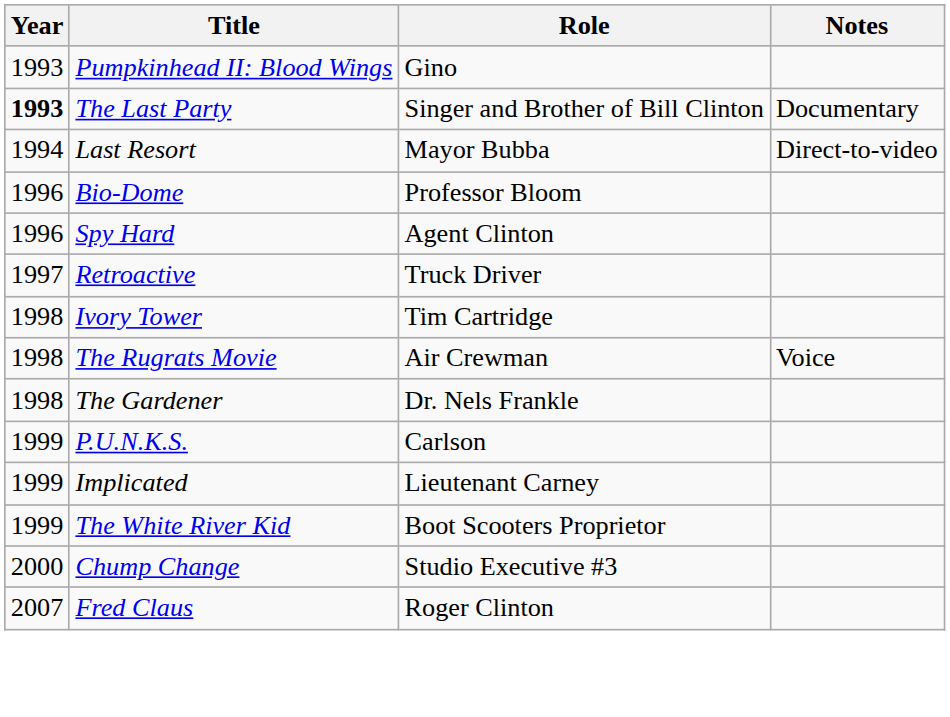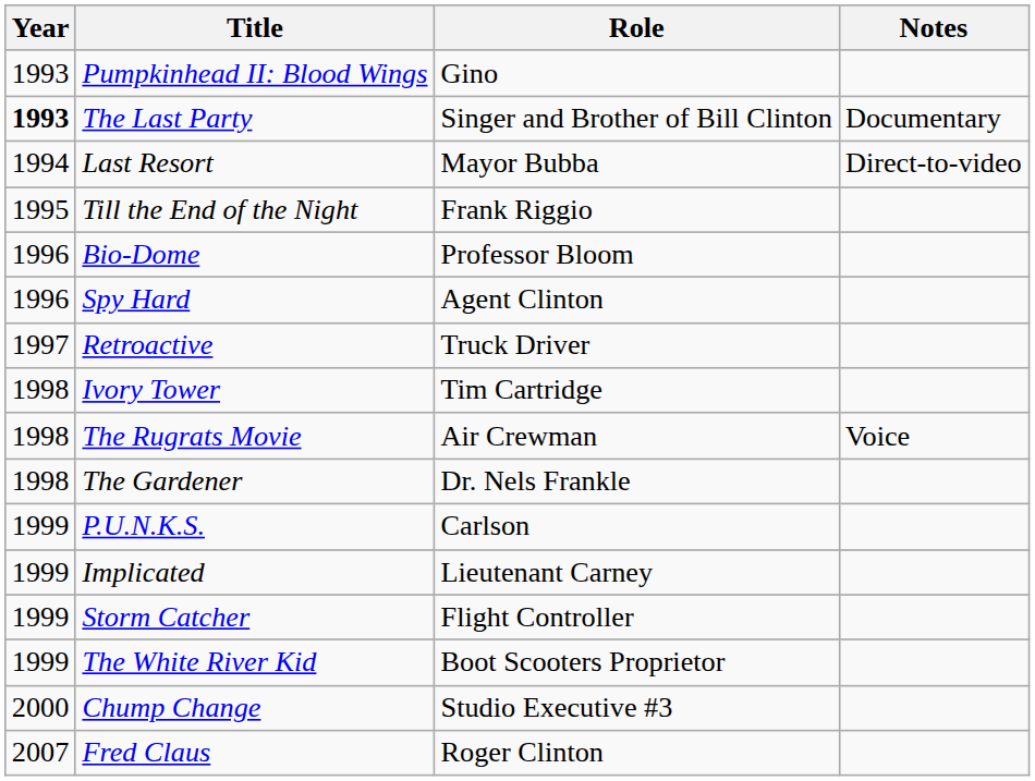+ row: 1995 | Till the End of the Night | Frank Riggio
+ row: 1999 | Storm Catcher | Flight Controller
